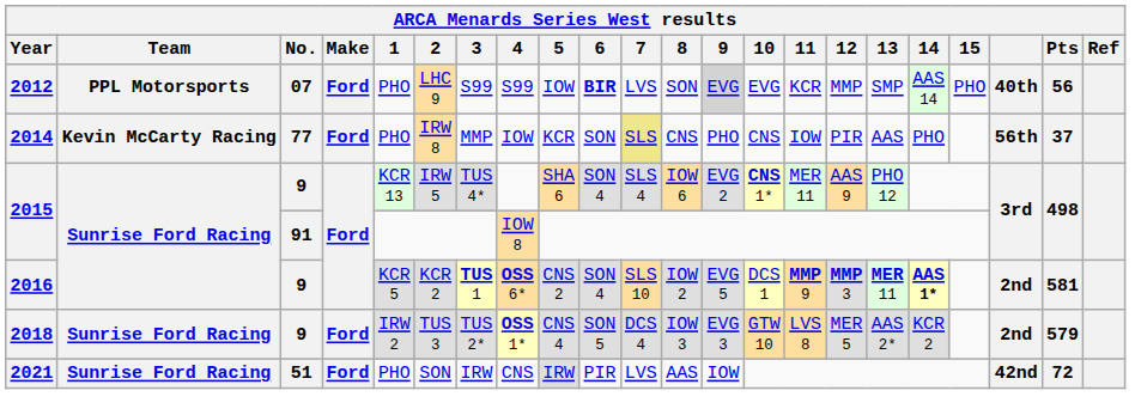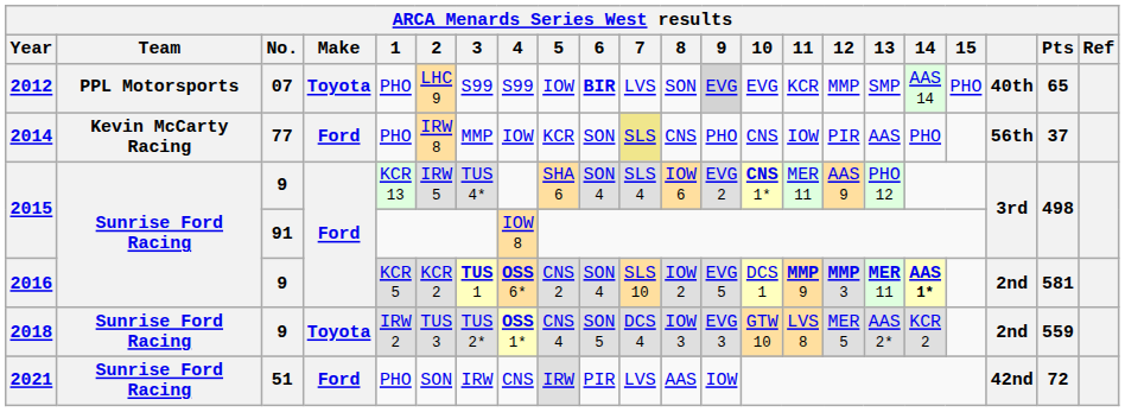2012 | Make: Ford -> Toyota
2012 | Pts: 56 -> 65
2018 | Make: Ford -> Toyota
2018 | Pts: 579 -> 559
